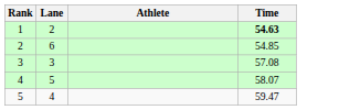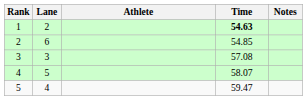+ column: Notes
